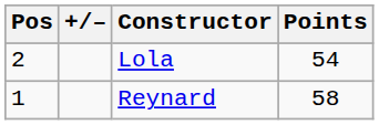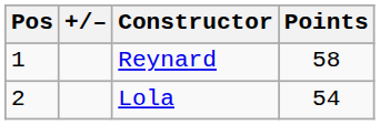rows swapped: Reynard <-> Lola
